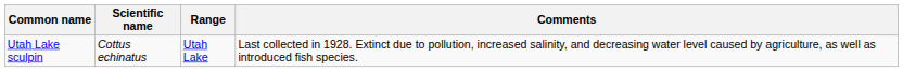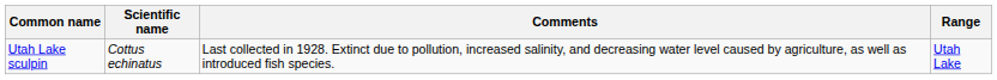columns swapped: Range <-> Comments
